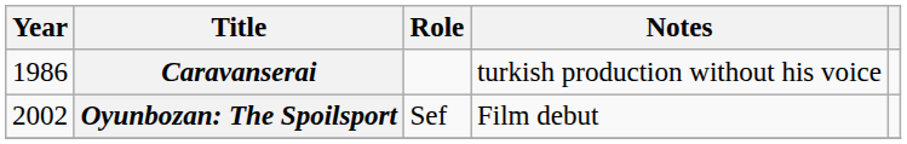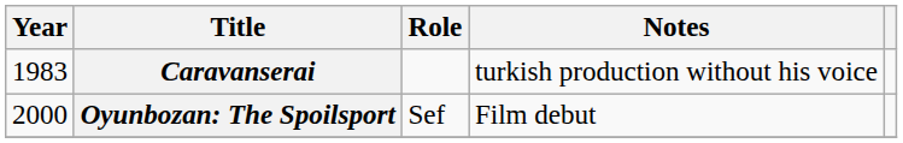Caravanserai | Year: 1986 -> 1983
Oyunbozan: The Spoilsport | Year: 2002 -> 2000
